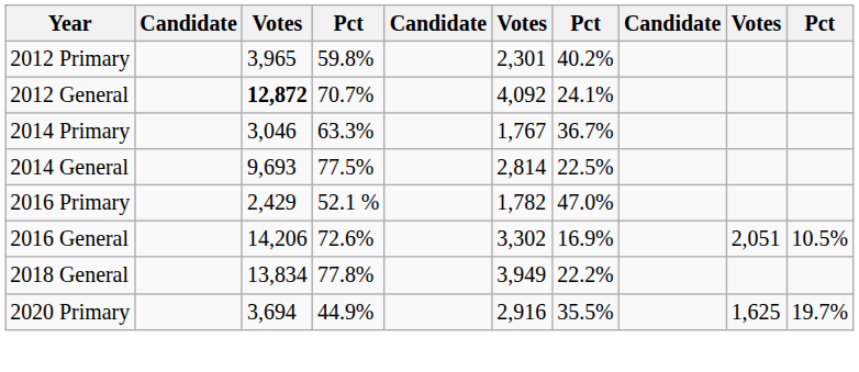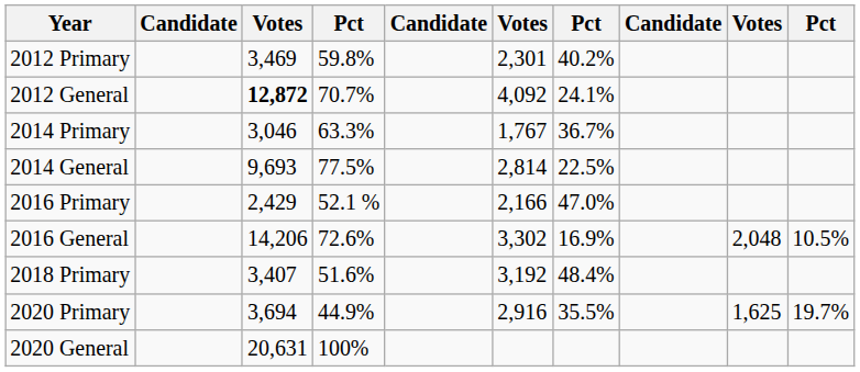2012 Primary | column 3: 3,965 -> 3,469
2016 Primary | column 6: 1,782 -> 2,166
2016 General | column 9: 2,051 -> 2,048
+ row: 2018 Primary | 3,407 | 51.6% | 3,192 | 48.4%
- row: 2018 General | 13,834 | 77.8% | 3,949 | 22.2%
+ row: 2020 General | 20,631 | 100%
